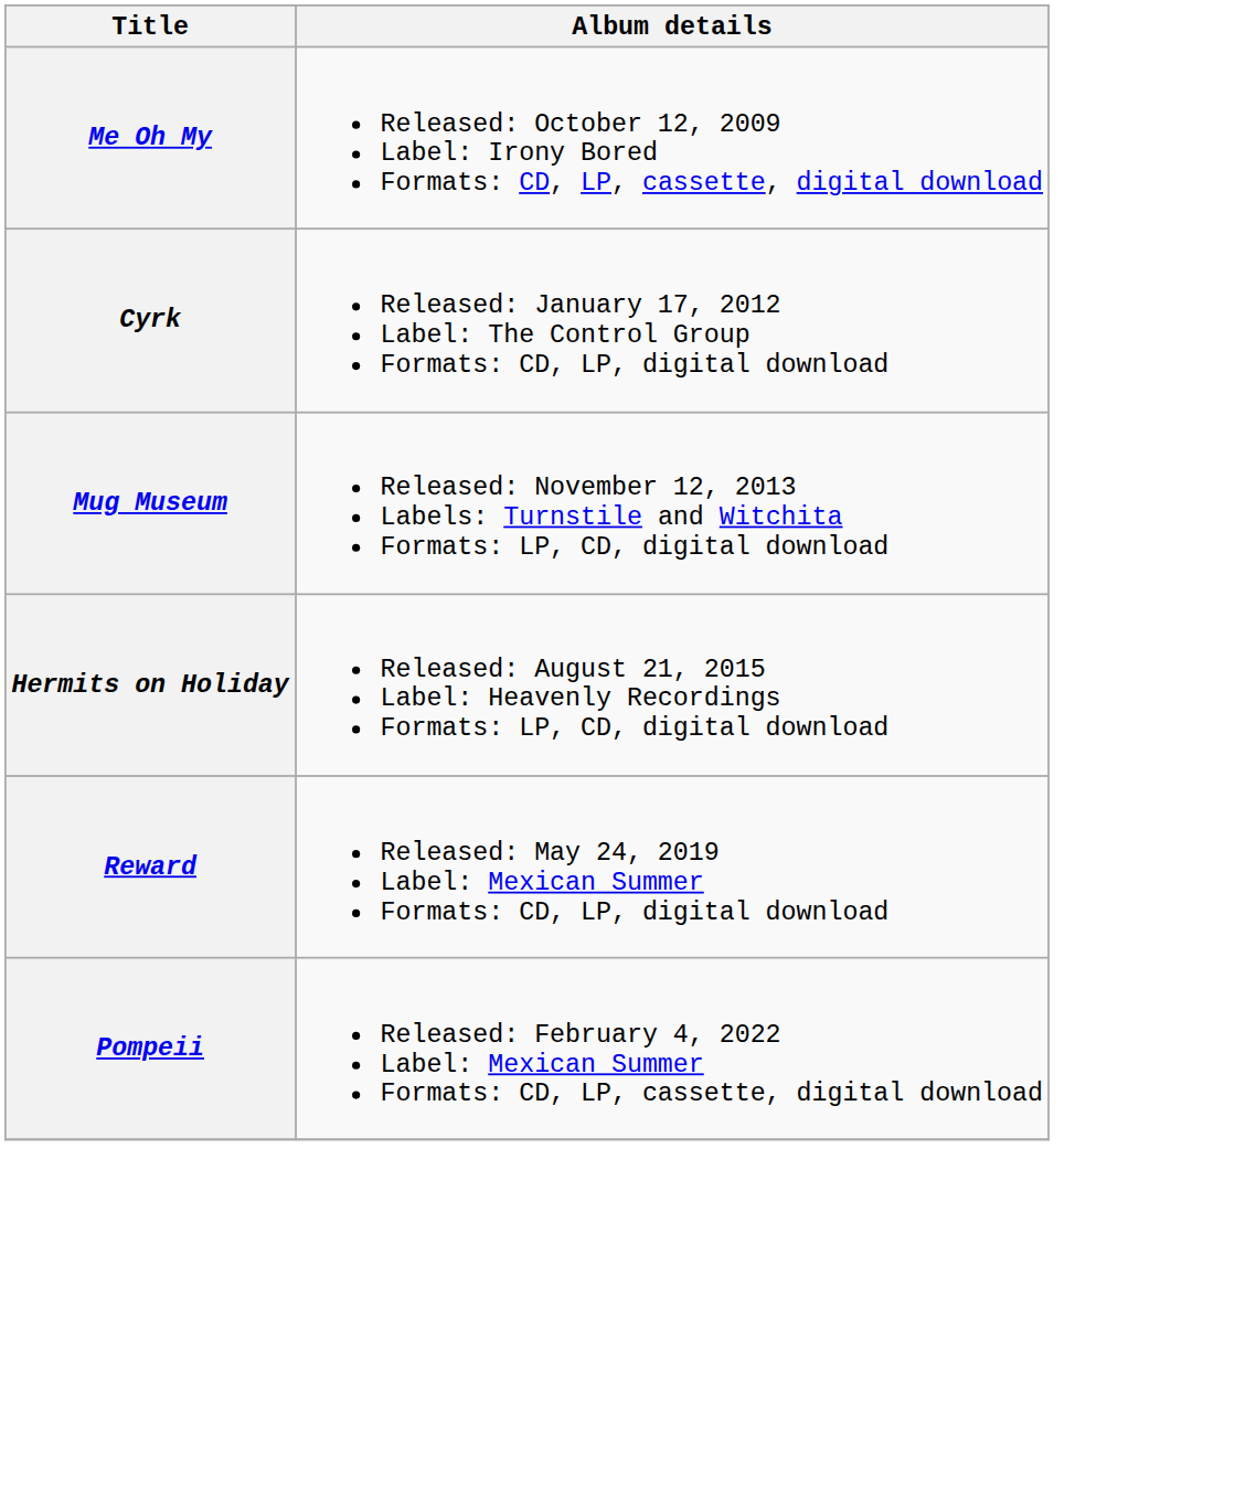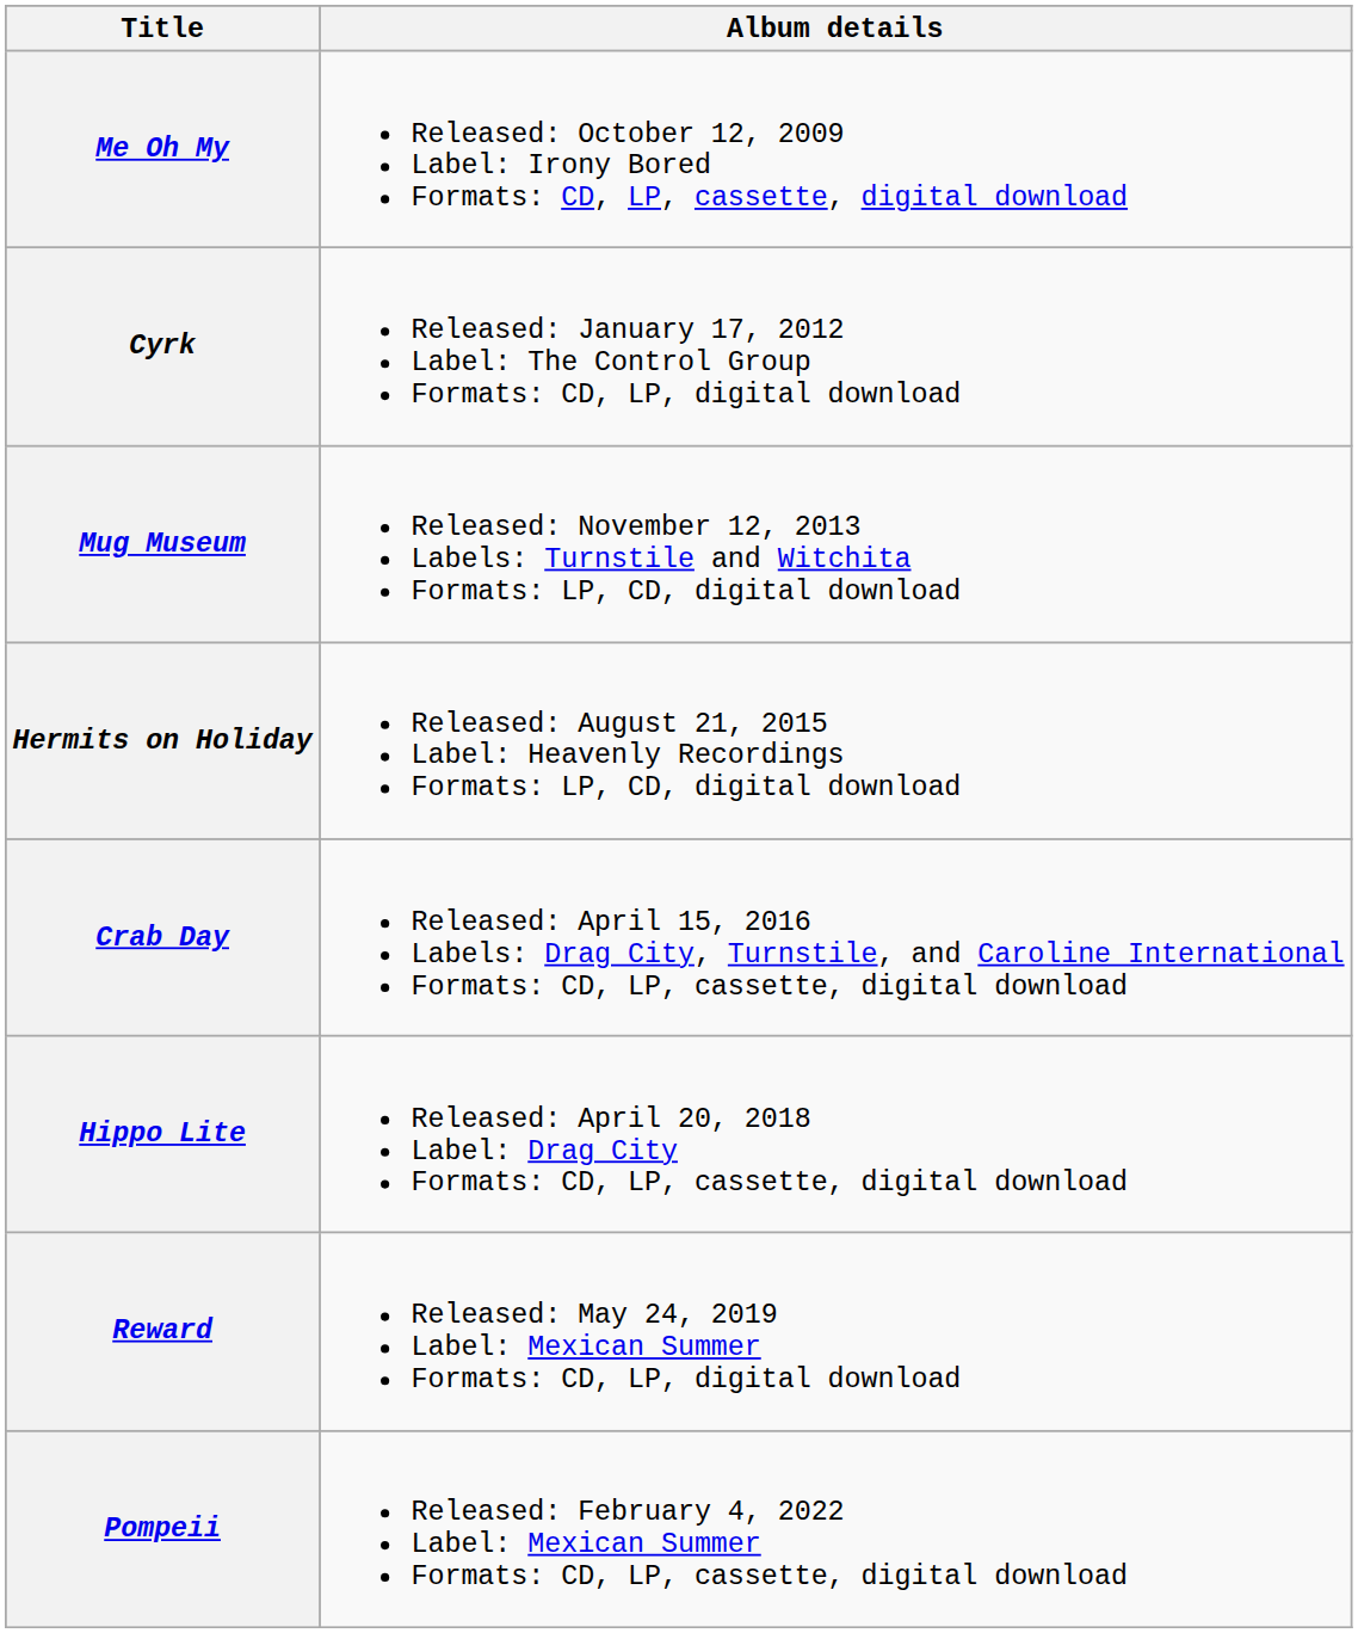+ row: Crab Day | Released: April 15, 2016 Labels: Drag City, Turnstile, and Caroline International Formats: CD, LP, cassette, digital download
+ row: Hippo Lite | Released: April 20, 2018 Label: Drag City Formats: CD, LP, cassette, digital download
